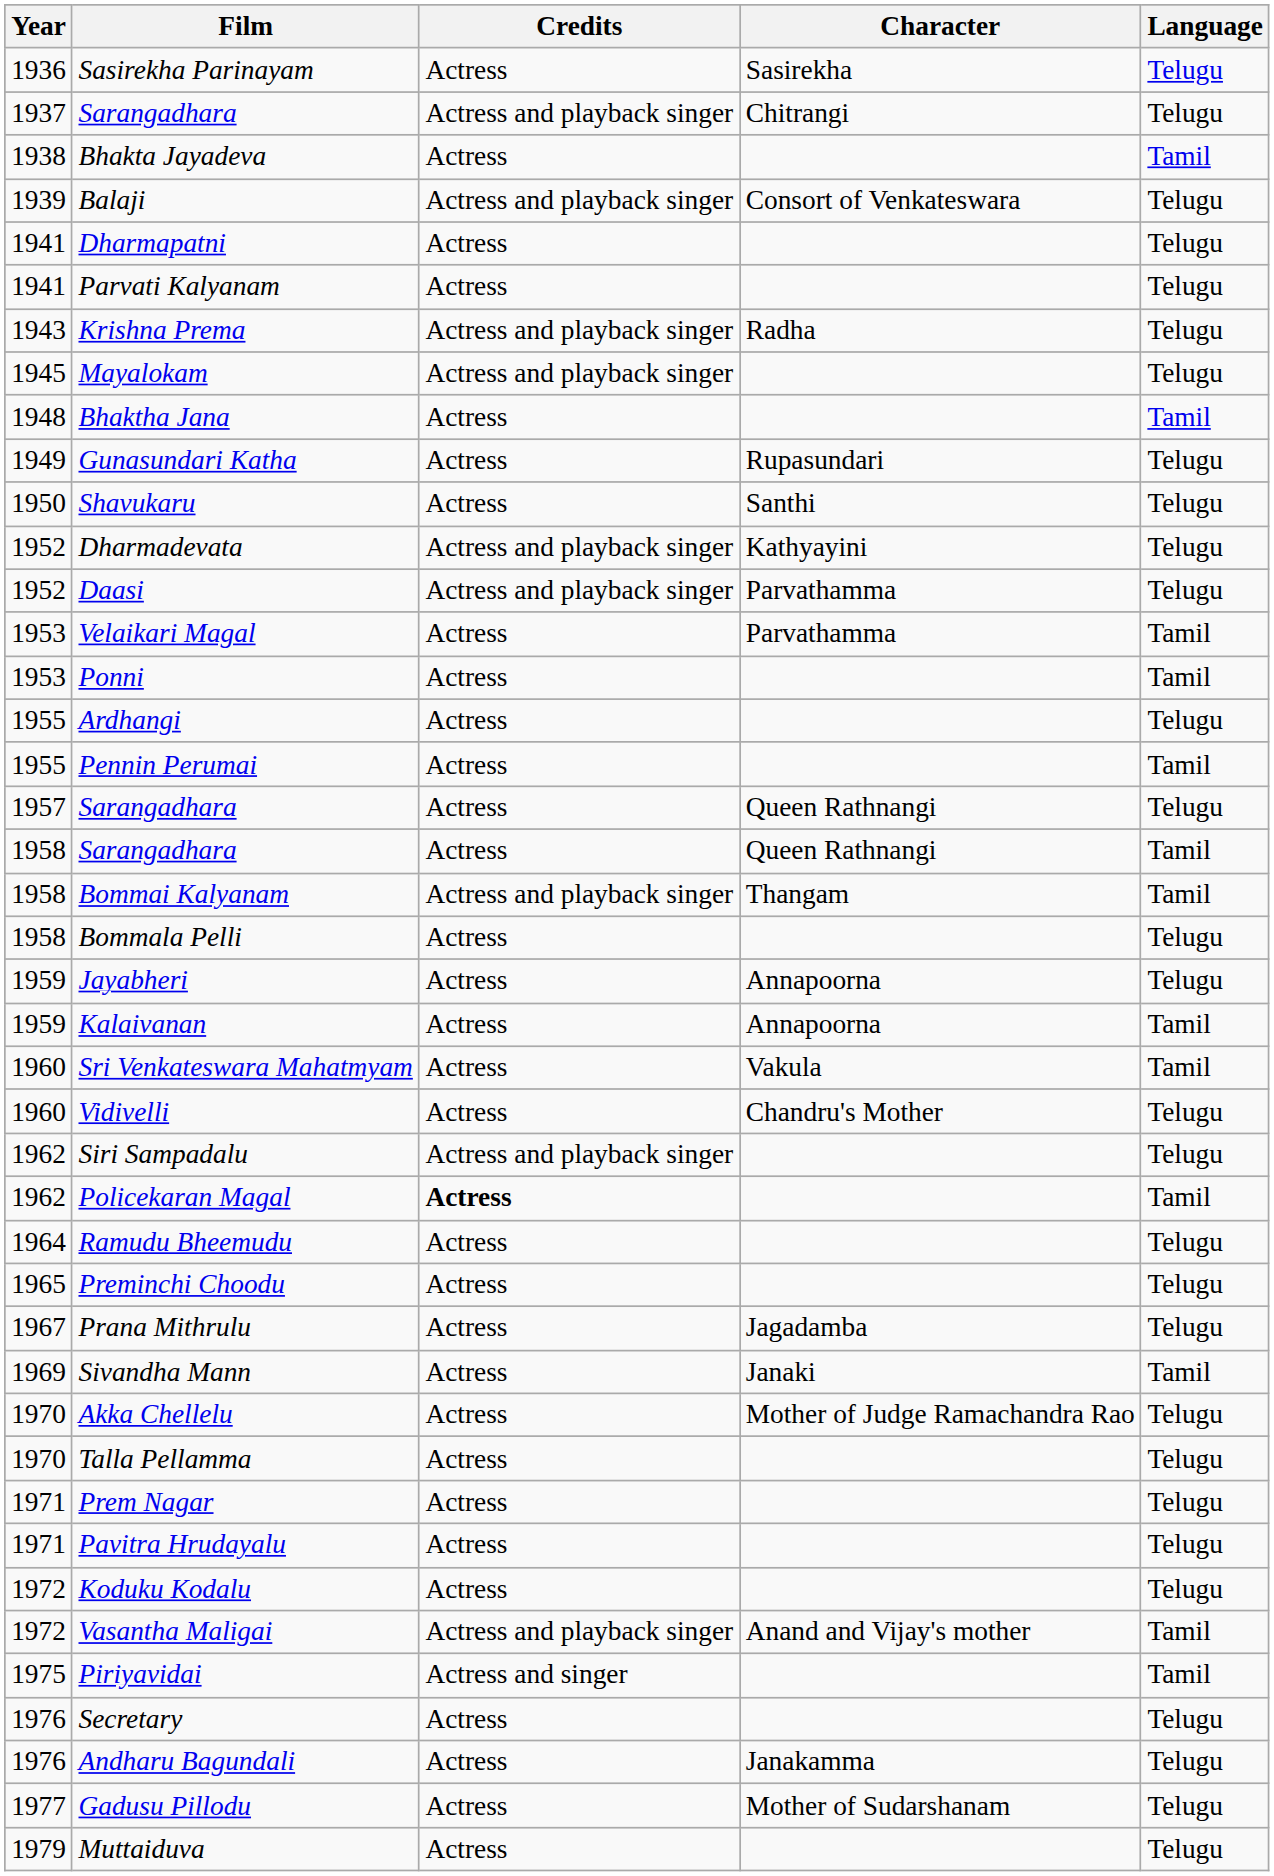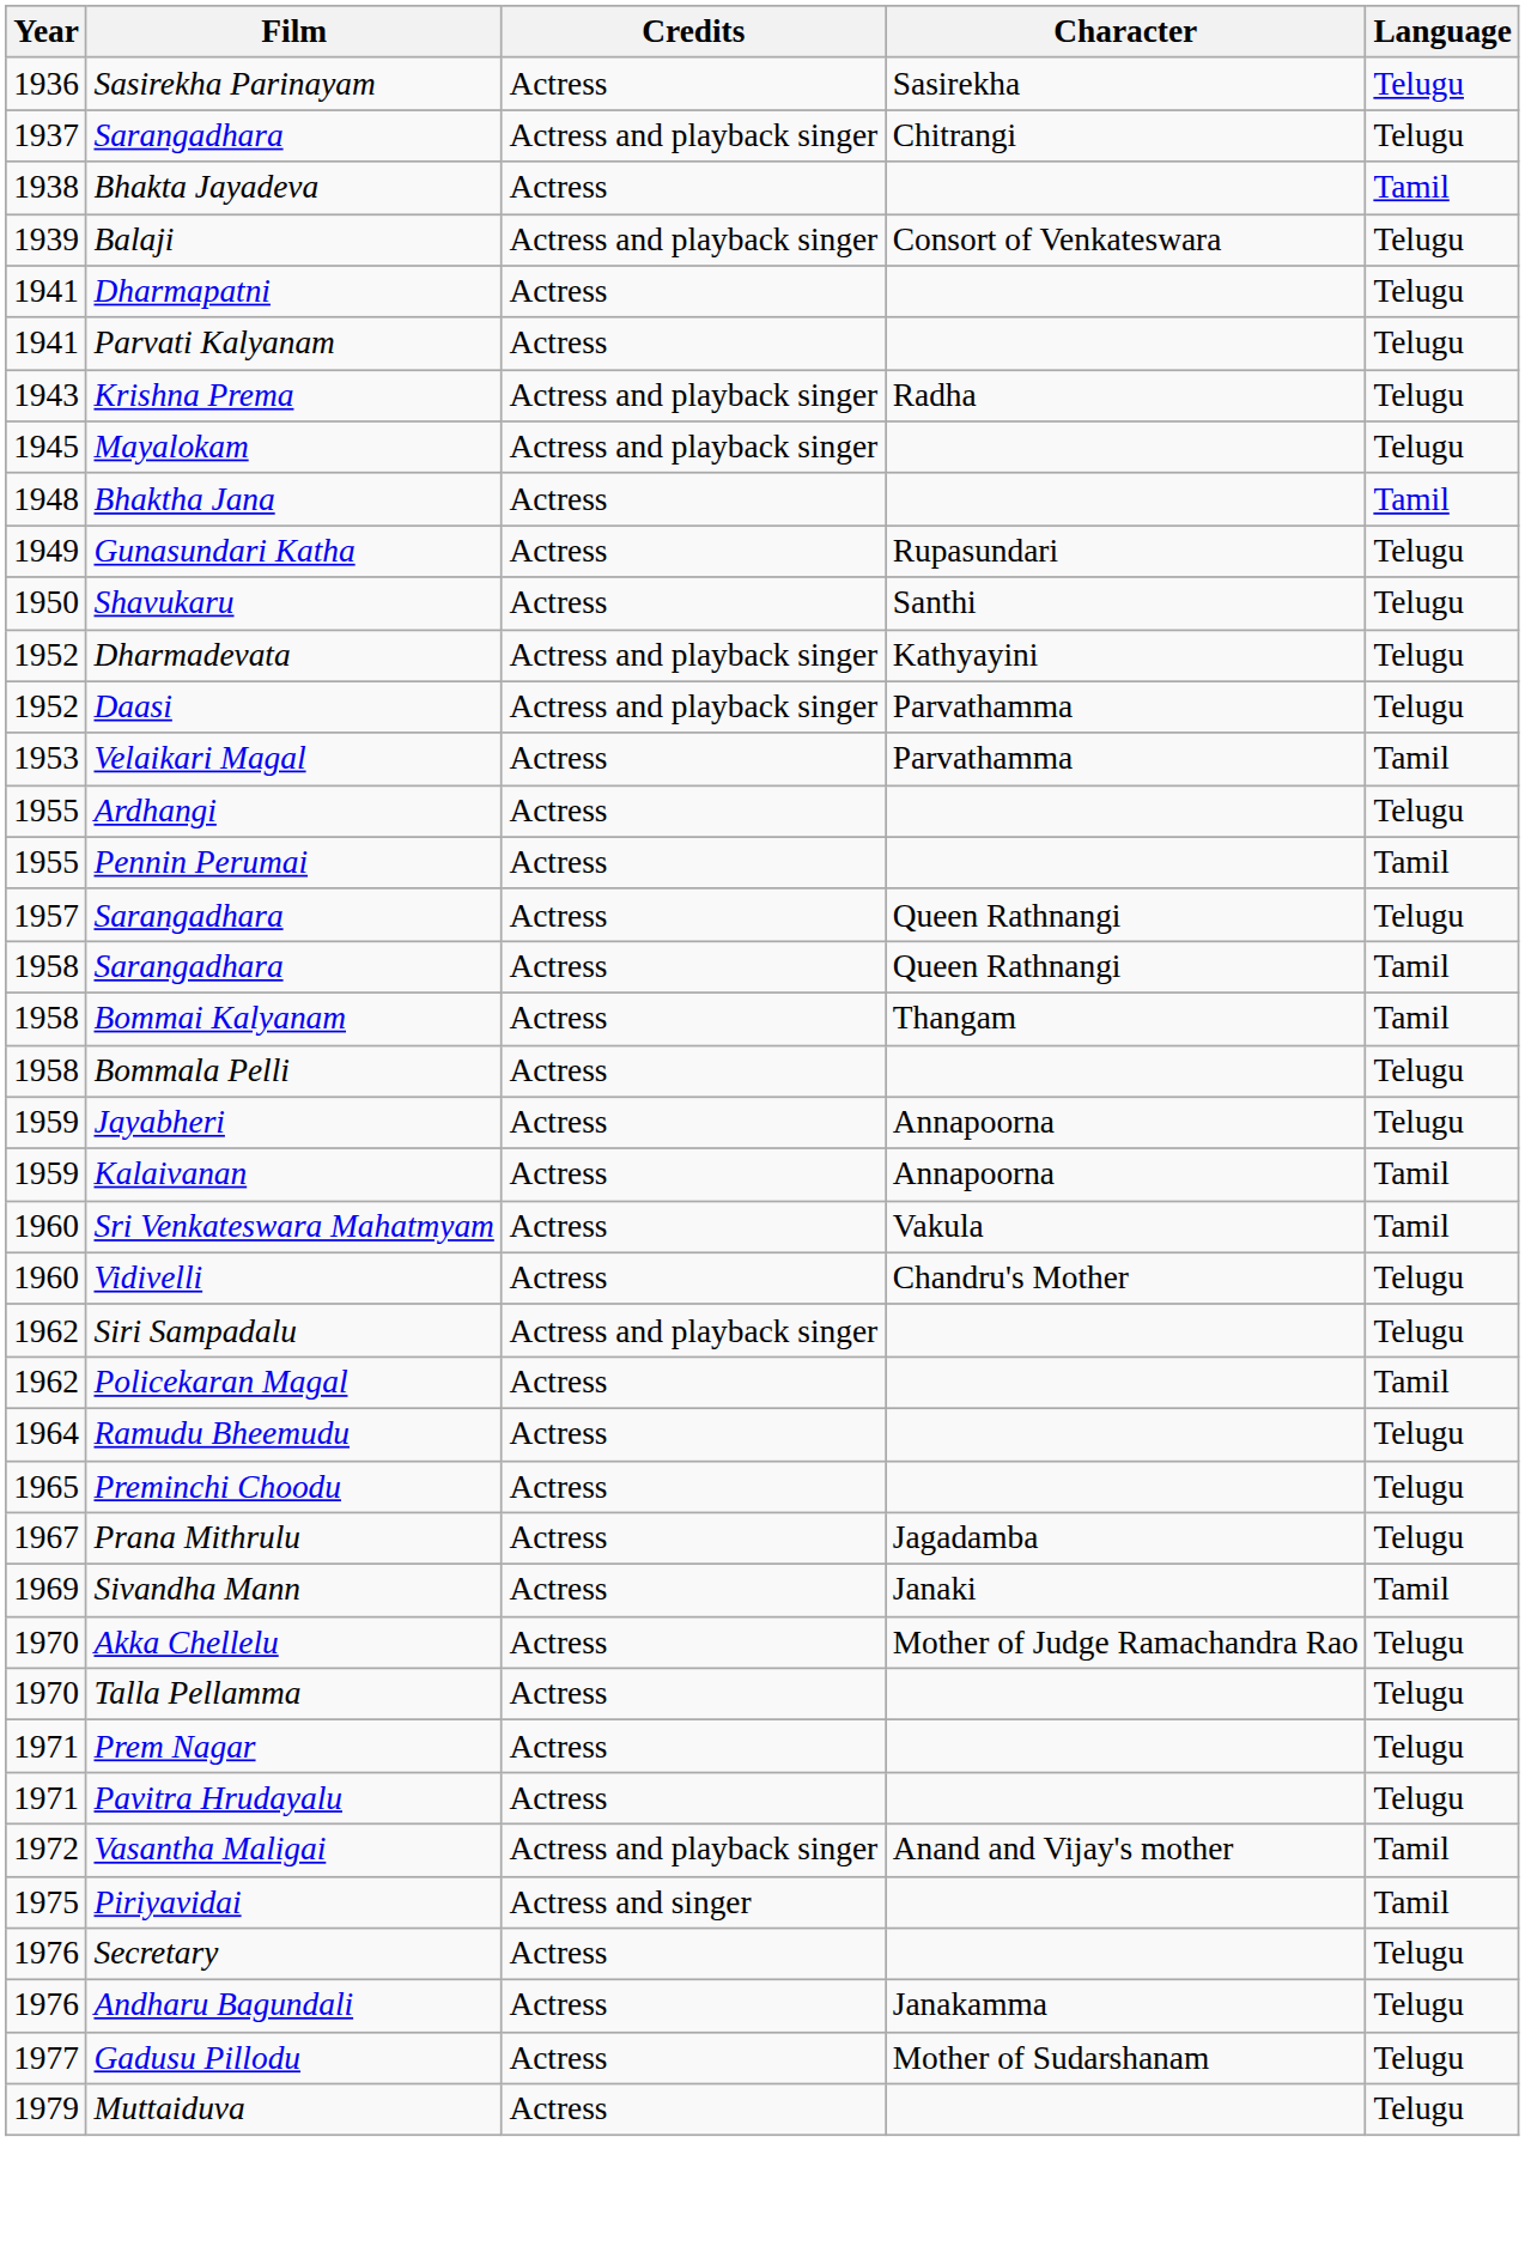- row: 1953 | Ponni | Actress | Tamil
Bommai Kalyanam | Credits: Actress and playback singer -> Actress
Policekaran Magal | Credits: bold -> normal
- row: 1972 | Koduku Kodalu | Actress | Telugu
